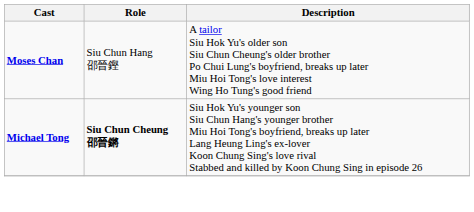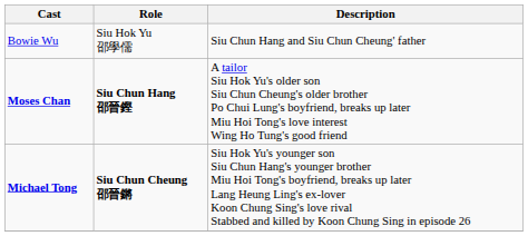+ row: Bowie Wu | Siu Hok Yu 邵學儒 | Siu Chun Hang and Siu Chun Cheung' father
Moses Chan | Role: normal -> bold
